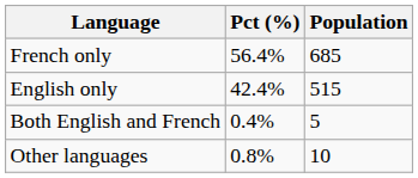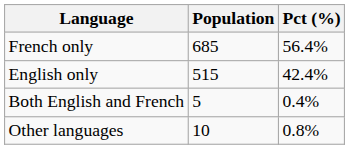columns swapped: Population <-> Pct (%)
